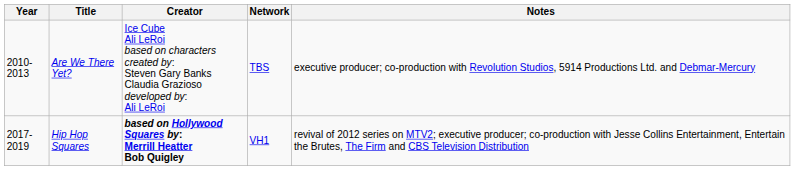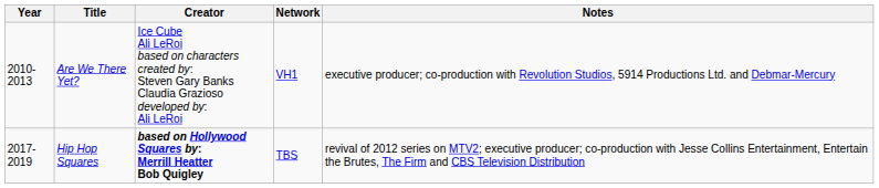Are We There Yet? | Network: TBS -> VH1
Hip Hop Squares | Network: VH1 -> TBS
